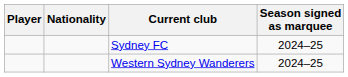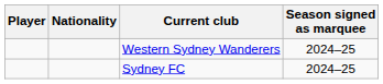rows swapped: Sydney FC <-> Western Sydney Wanderers
